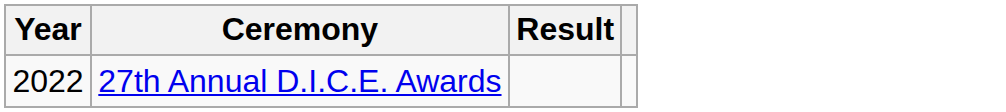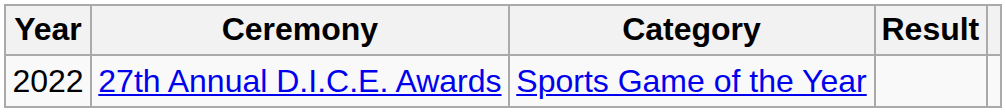+ column: Category | Sports Game of the Year
